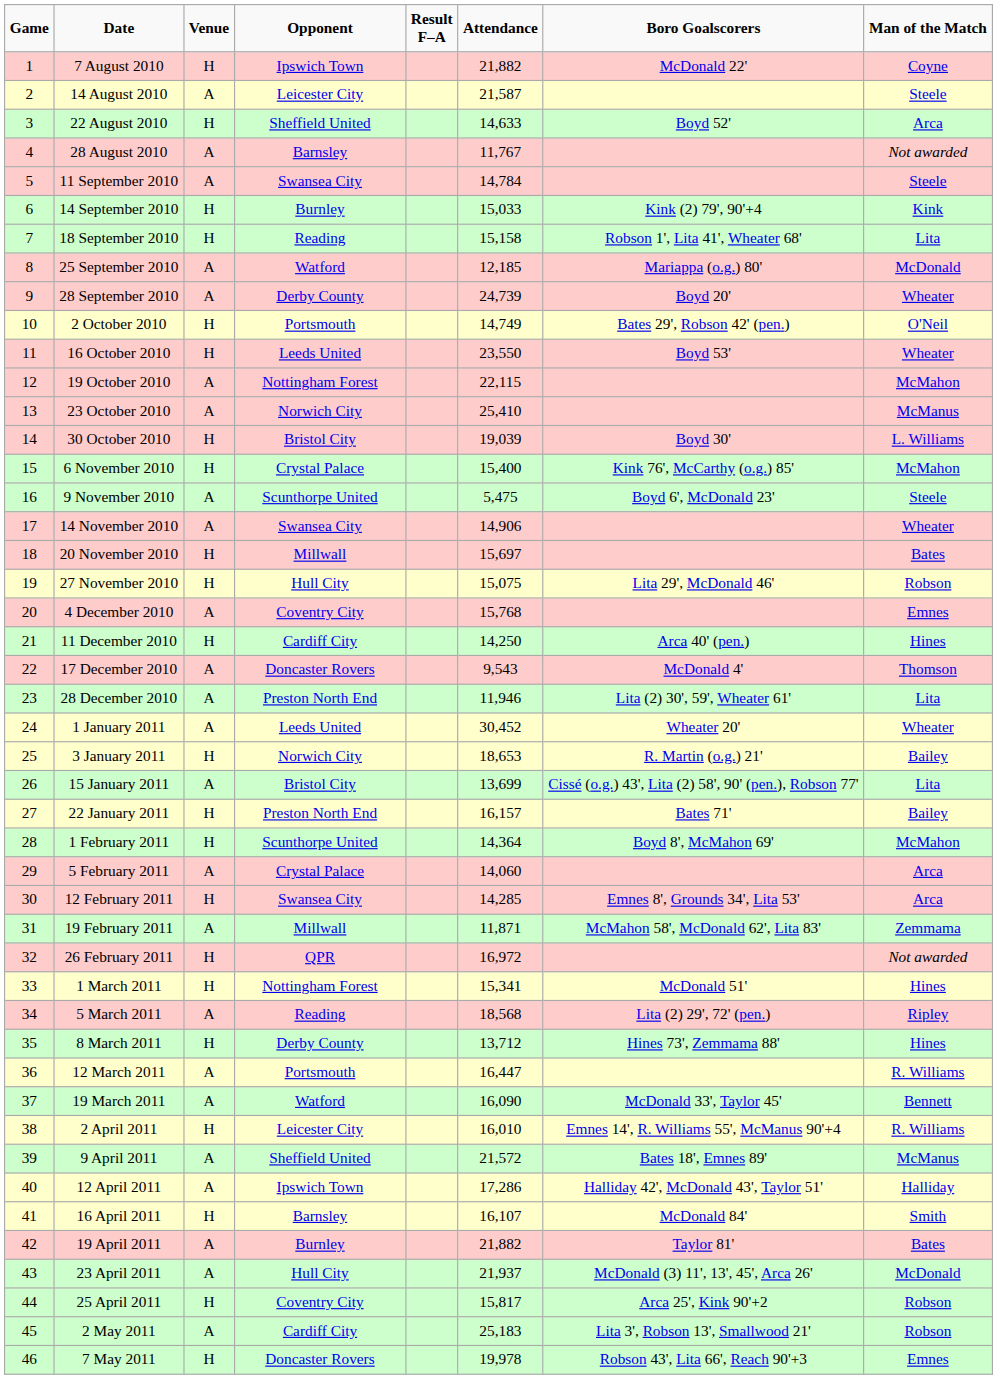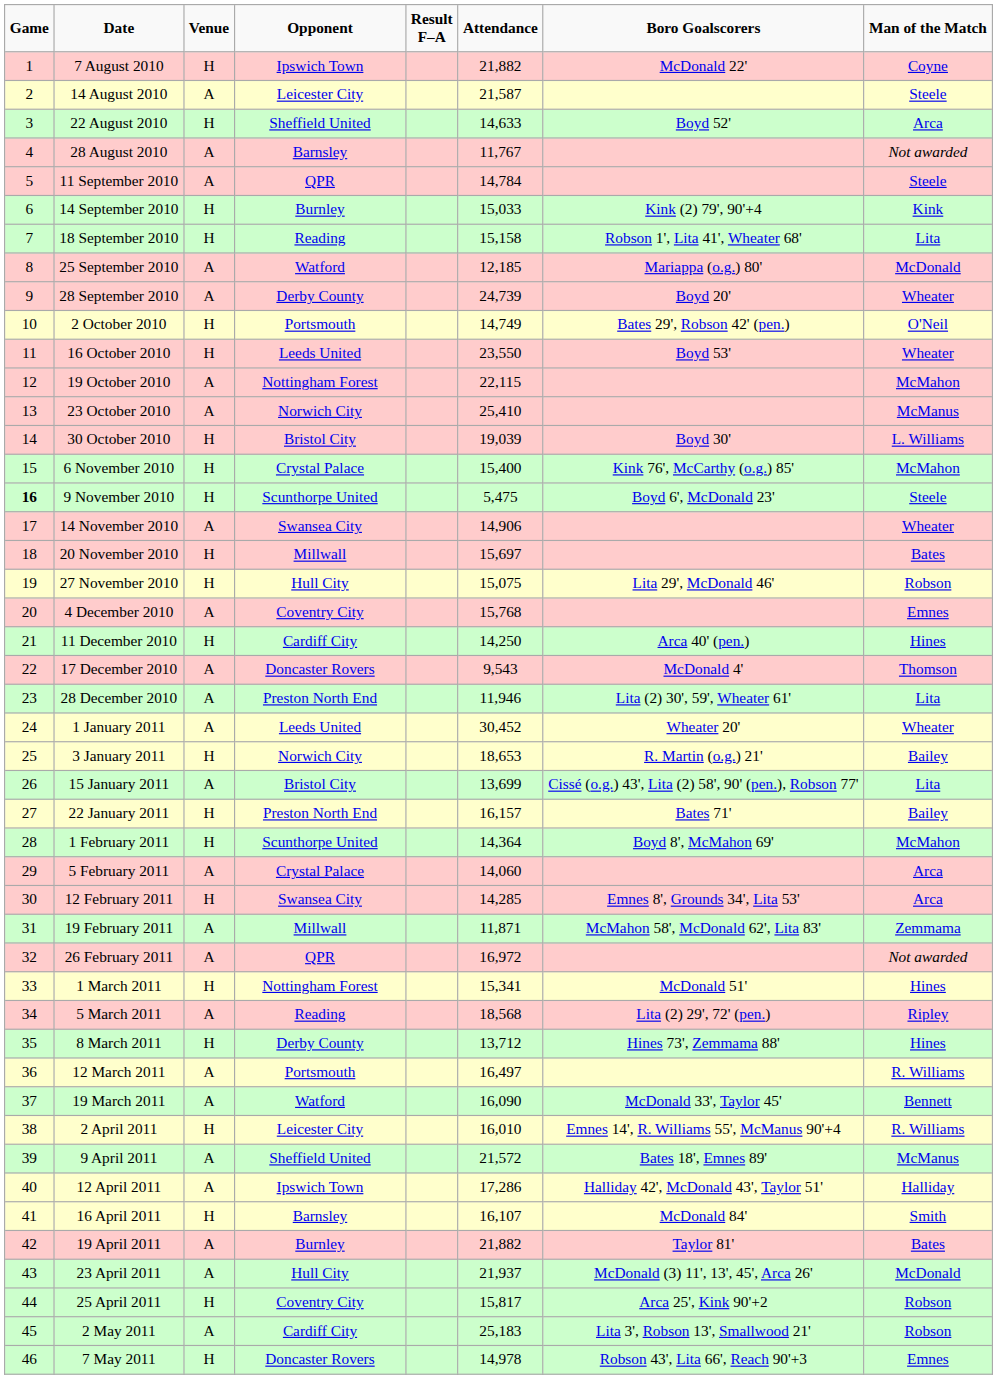11 September 2010 | Opponent: Swansea City -> QPR
9 November 2010 | Game: normal -> bold
9 November 2010 | Venue: A -> H
26 February 2011 | Venue: H -> A
12 March 2011 | Attendance: 16,447 -> 16,497
7 May 2011 | Attendance: 19,978 -> 14,978
